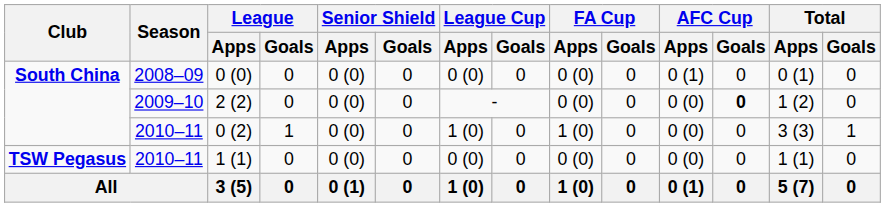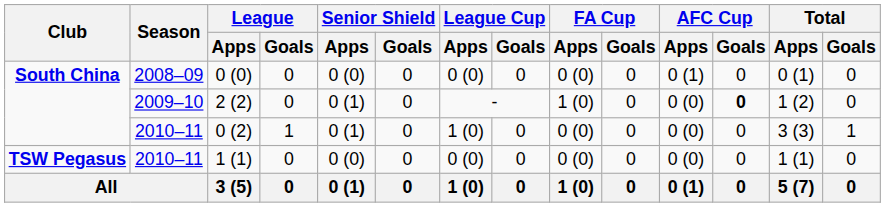2 (2) | Senior Shield / Apps: 0 (0) -> 0 (1)
2 (2) | FA Cup / Apps: 0 (0) -> 1 (0)
0 (2) | Senior Shield / Apps: 0 (0) -> 0 (1)
0 (2) | FA Cup / Apps: 1 (0) -> 0 (0)
